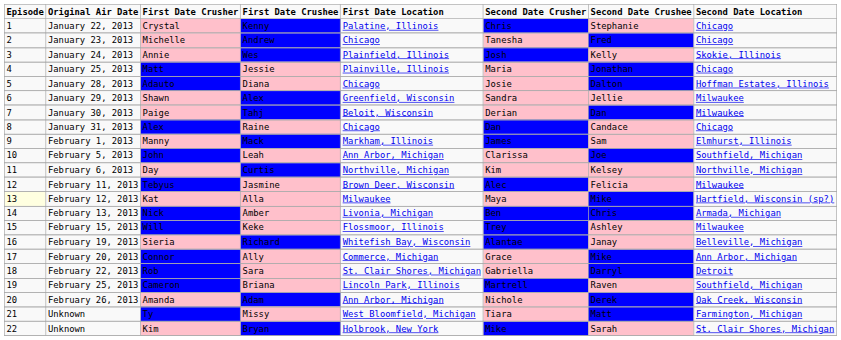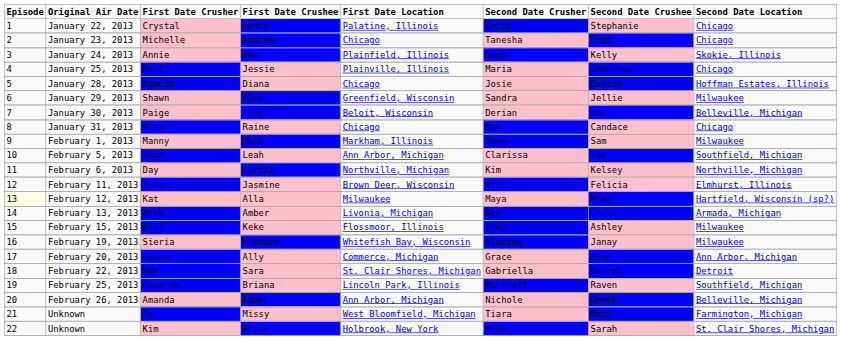Paige | Second Date Location: Milwaukee -> Belleville, Michigan
Manny | Second Date Location: Elmhurst, Illinois -> Milwaukee
Tebyus | Second Date Location: Milwaukee -> Elmhurst, Illinois
Sieria | Second Date Location: Belleville, Michigan -> Milwaukee
Amanda | Second Date Location: Oak Creek, Wisconsin -> Belleville, Michigan
